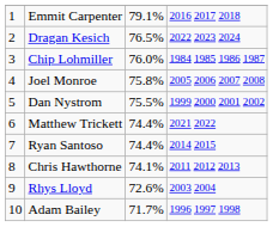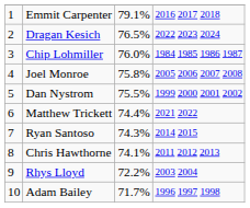Ryan Santoso | column 3: 74.4% -> 74.3%
Rhys Lloyd | column 3: 72.6% -> 72.2%
